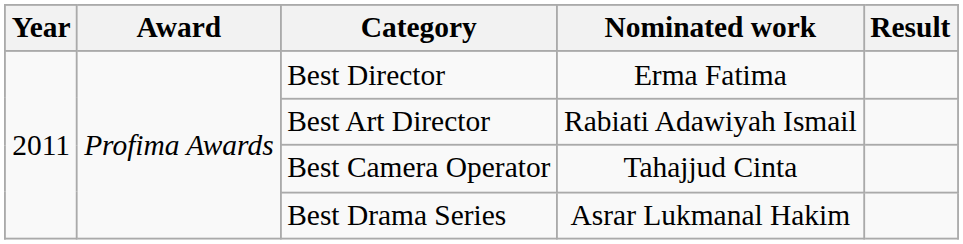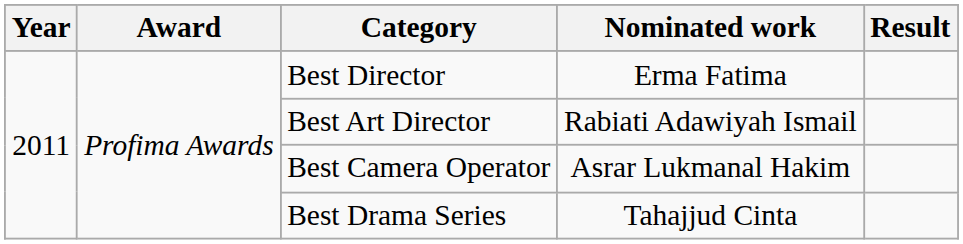Best Camera Operator | Nominated work: Tahajjud Cinta -> Asrar Lukmanal Hakim
Best Drama Series | Nominated work: Asrar Lukmanal Hakim -> Tahajjud Cinta
